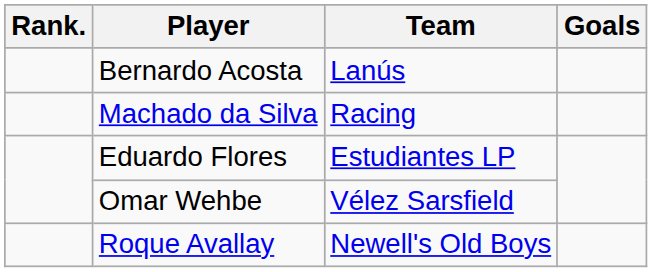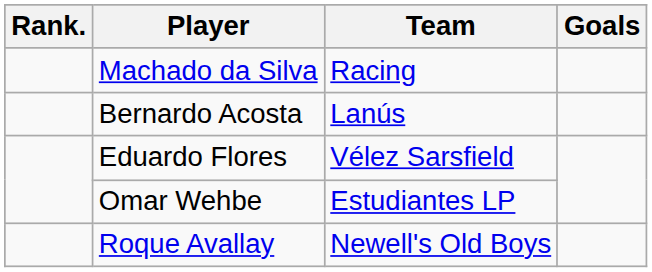rows swapped: Machado da Silva <-> Bernardo Acosta
Eduardo Flores | Team: Estudiantes LP -> Vélez Sarsfield
Omar Wehbe | Team: Vélez Sarsfield -> Estudiantes LP
